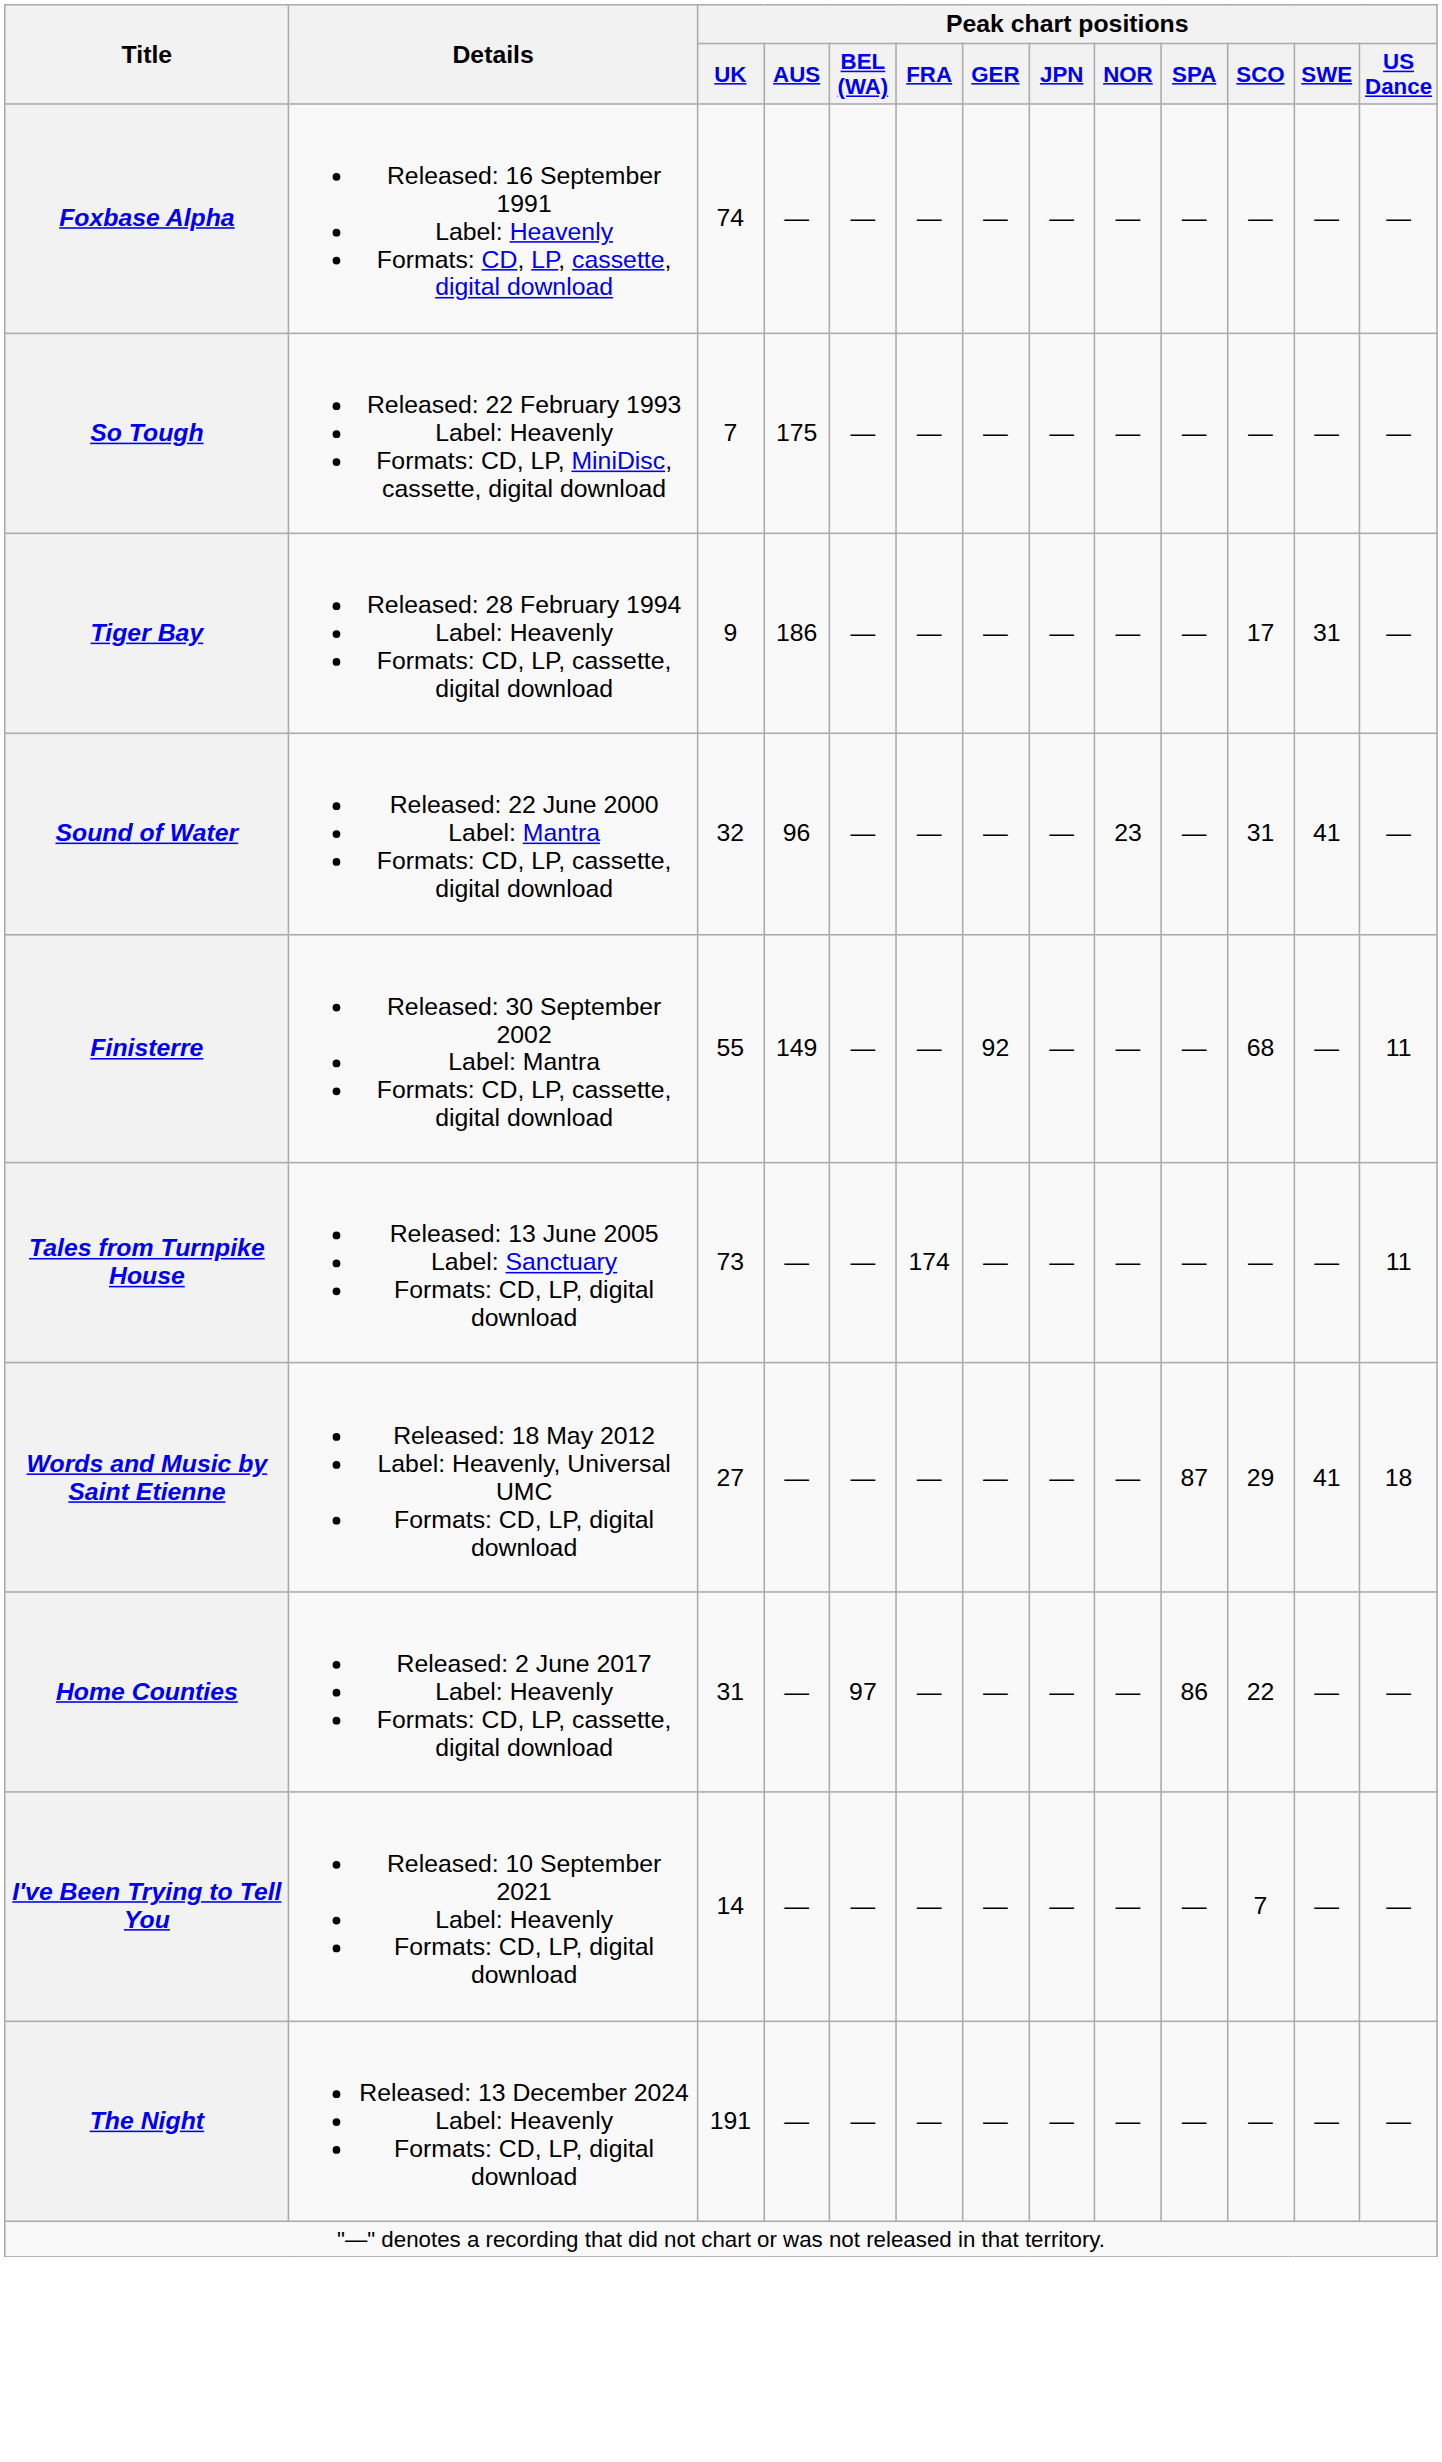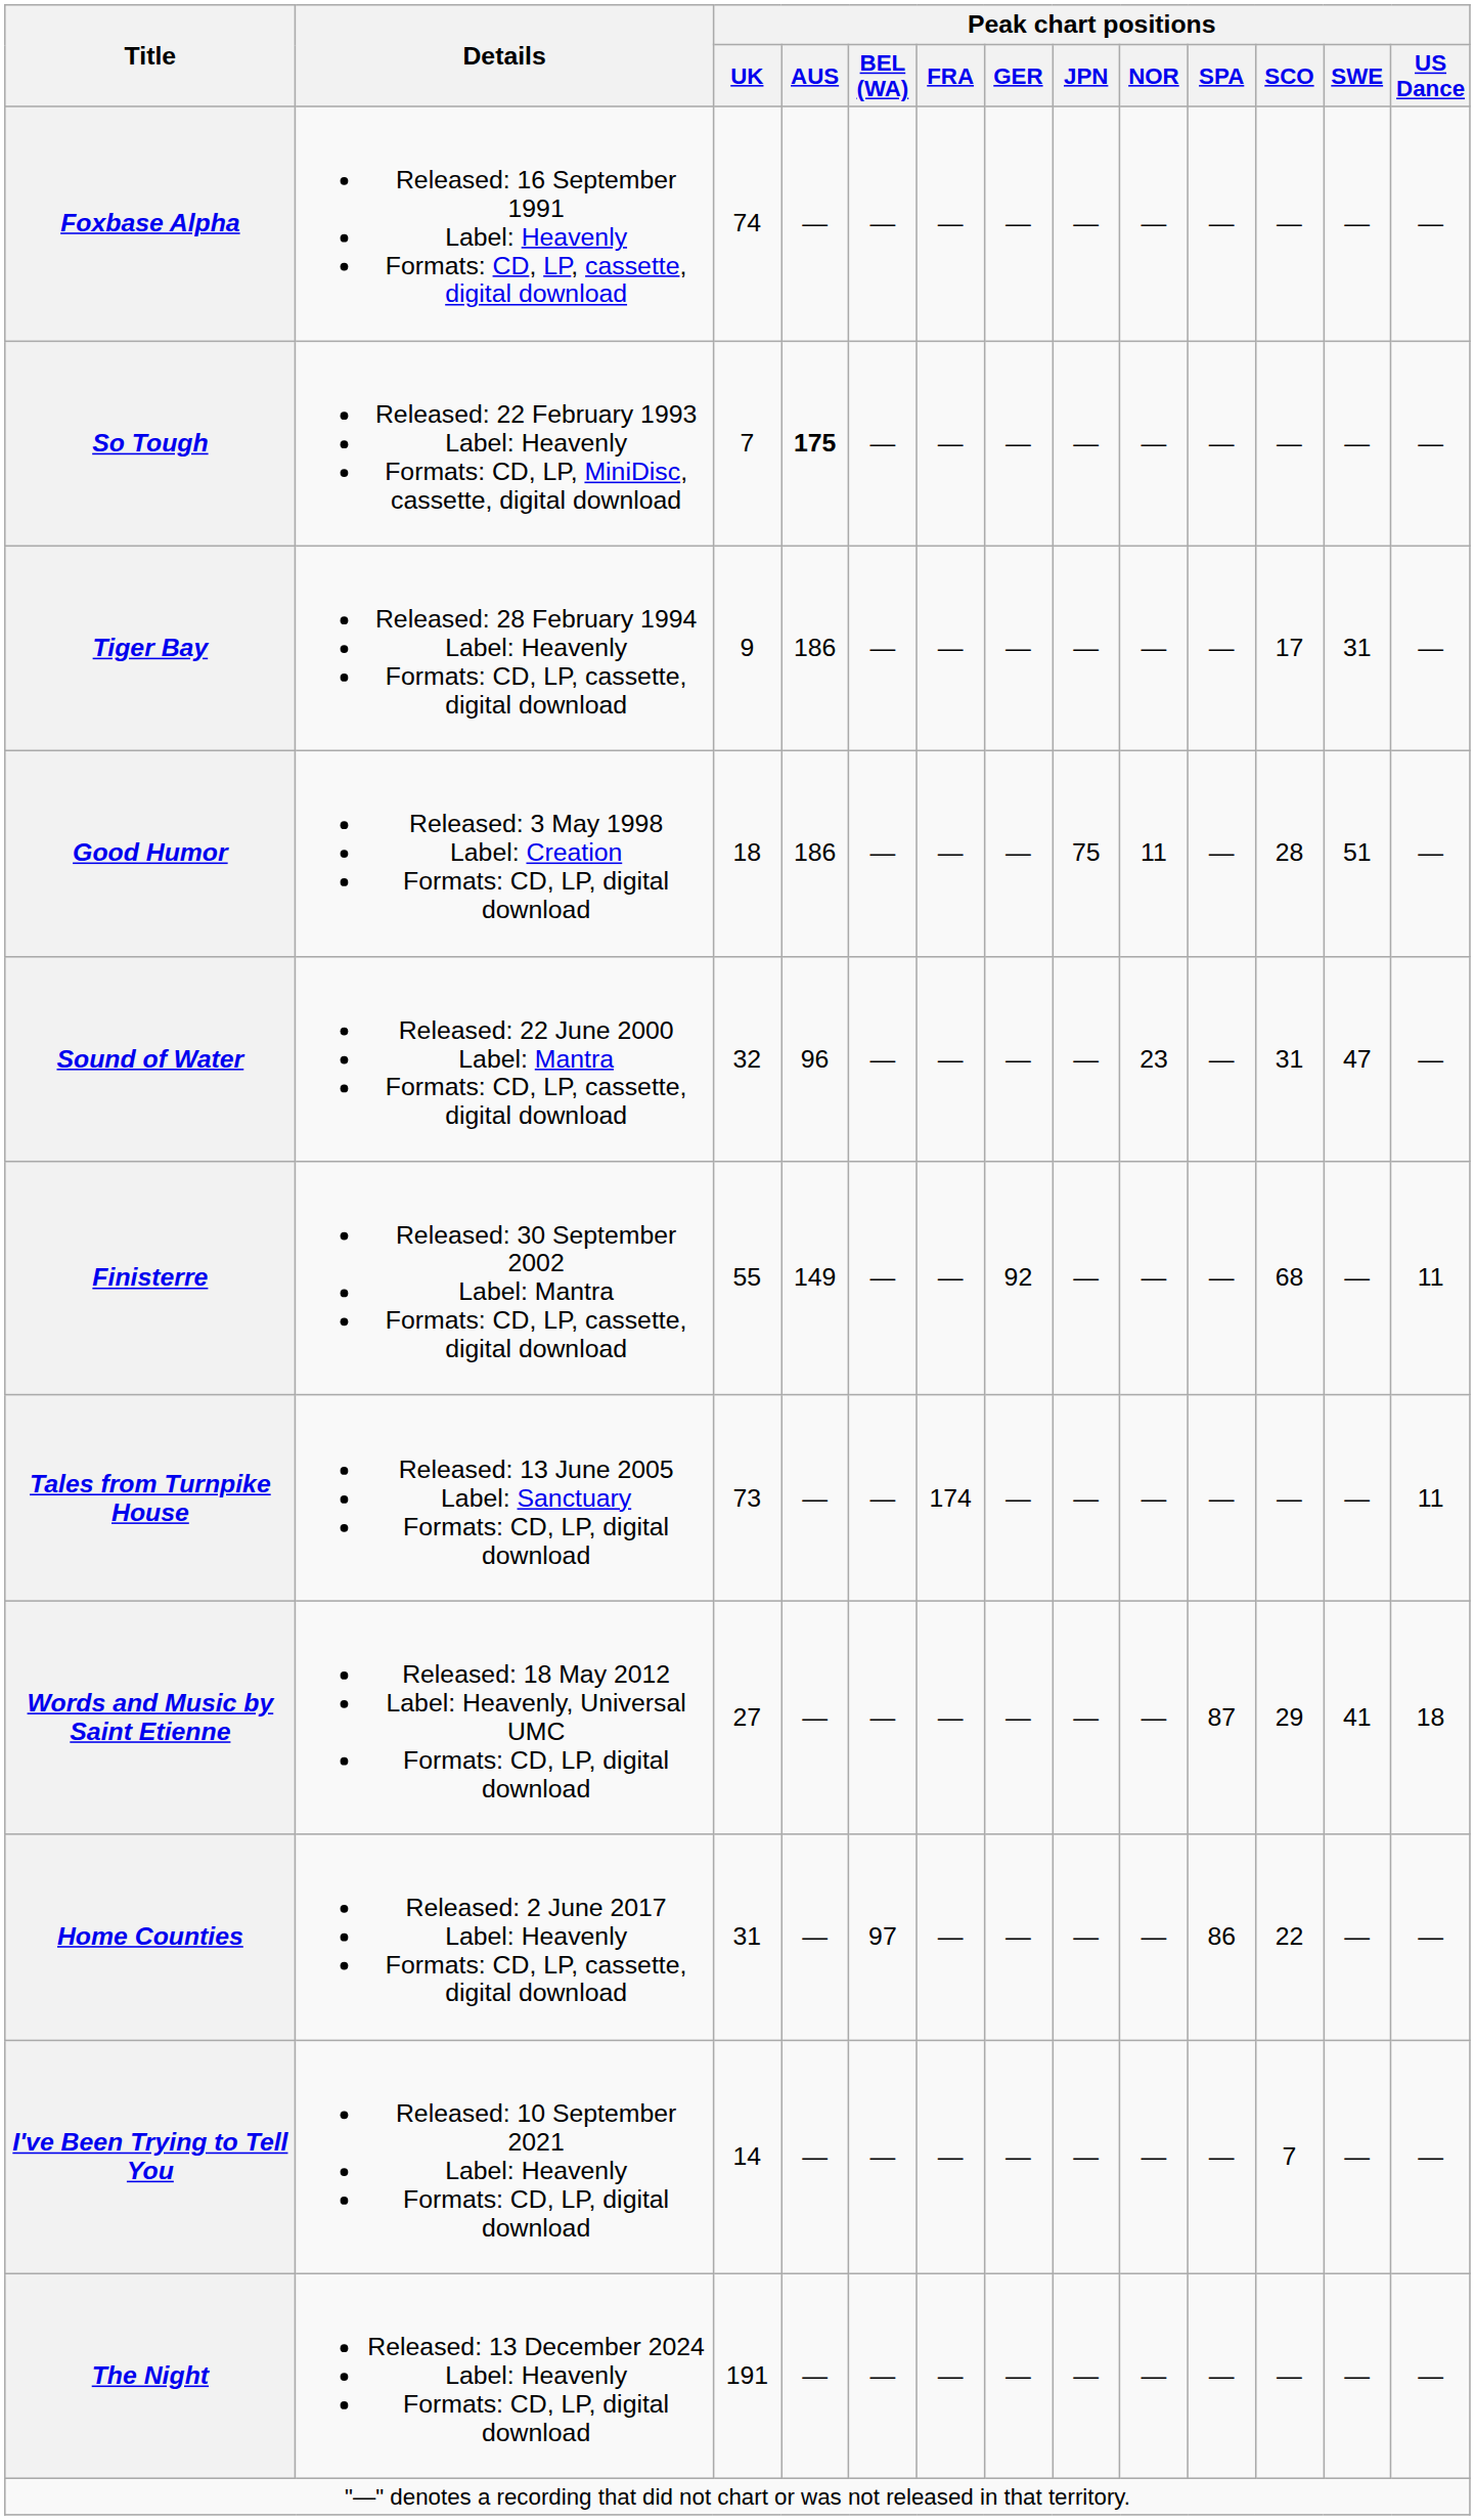So Tough | Peak chart positions / AUS: normal -> bold
+ row: Good Humor | Released: 3 May 1998 Label: Creation Formats: CD, LP, digital download | 18 | 186 | — | — | — | 75 | 11 | — | 28 | 51 | —
Sound of Water | Peak chart positions / SWE: 41 -> 47
